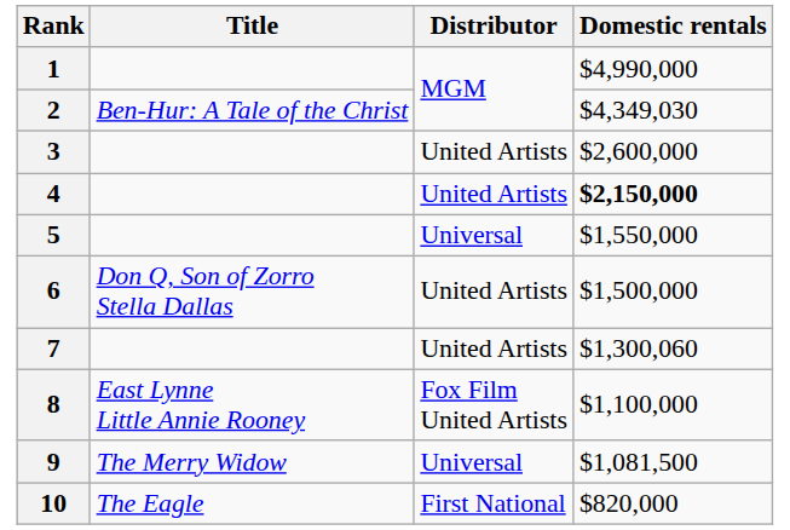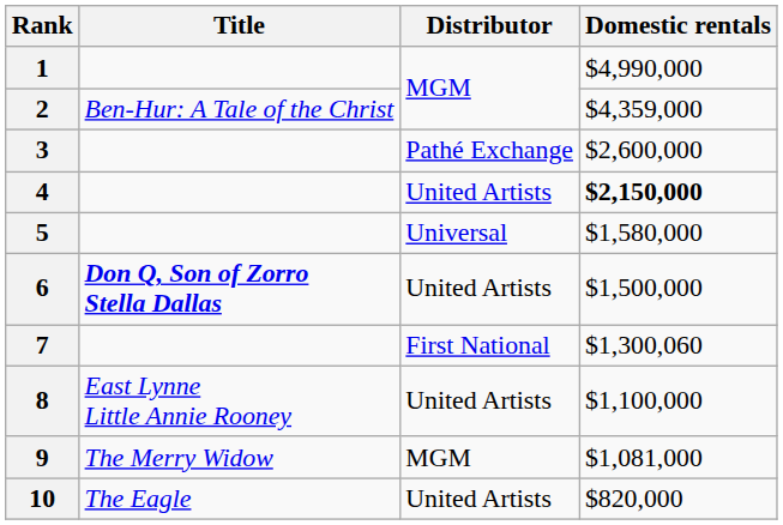2 | Domestic rentals: $4,349,030 -> $4,359,000
3 | Distributor: United Artists -> Pathé Exchange
5 | Domestic rentals: $1,550,000 -> $1,580,000
6 | Title: normal -> bold
7 | Distributor: United Artists -> First National
8 | Distributor: Fox Film United Artists -> United Artists
9 | Distributor: Universal -> MGM
9 | Domestic rentals: $1,081,500 -> $1,081,000
10 | Distributor: First National -> United Artists
